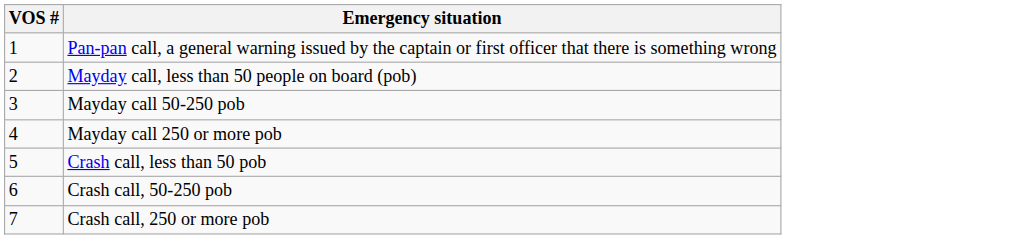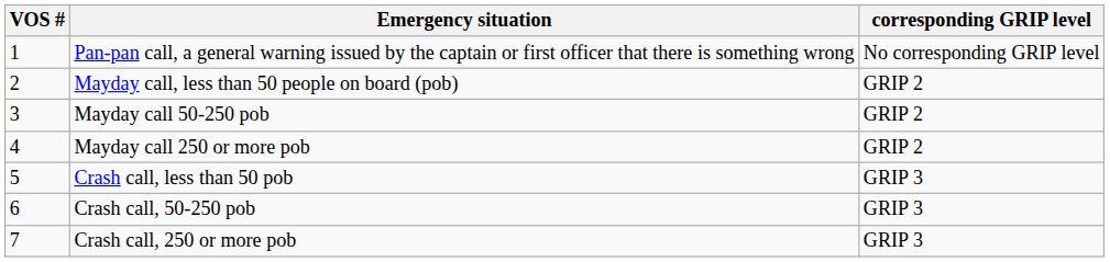+ column: corresponding GRIP level | No corresponding GRIP level | GRIP 2 | GRIP 2 | GRIP 2 | GRIP 3 | GRIP 3 | GRIP 3
